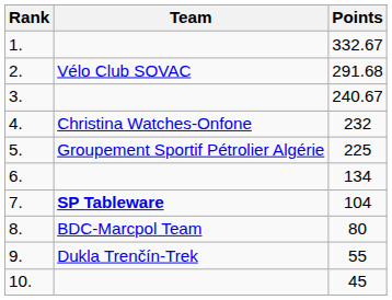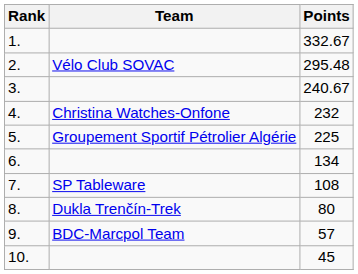2. | Points: 291.68 -> 295.48
7. | Team: bold -> normal
7. | Points: 104 -> 108
8. | Team: BDC-Marcpol Team -> Dukla Trenčín-Trek
9. | Team: Dukla Trenčín-Trek -> BDC-Marcpol Team
9. | Points: 55 -> 57
